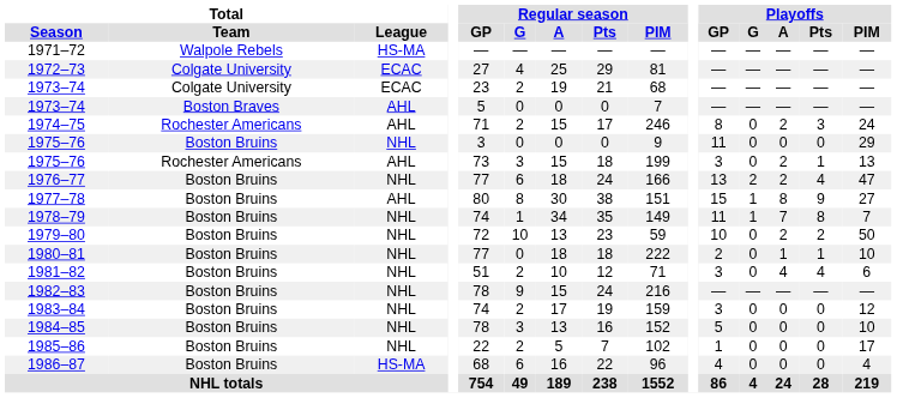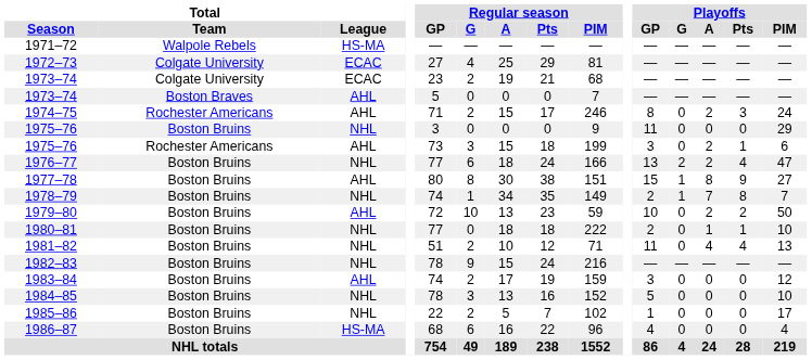1975–76 / Rochester Americans | Playoffs / PIM: 13 -> 6
1978–79 | Playoffs / GP: 11 -> 2
1979–80 | Total / League: NHL -> AHL
1981–82 | Playoffs / GP: 3 -> 11
1981–82 | Playoffs / PIM: 6 -> 13
1983–84 | Total / League: NHL -> AHL
